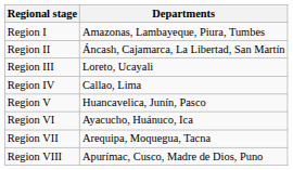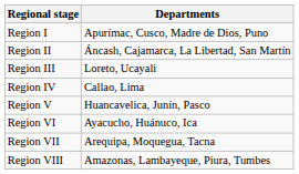Region I | Departments: Amazonas, Lambayeque, Piura, Tumbes -> Apurímac, Cusco, Madre de Dios, Puno
Region VIII | Departments: Apurímac, Cusco, Madre de Dios, Puno -> Amazonas, Lambayeque, Piura, Tumbes
